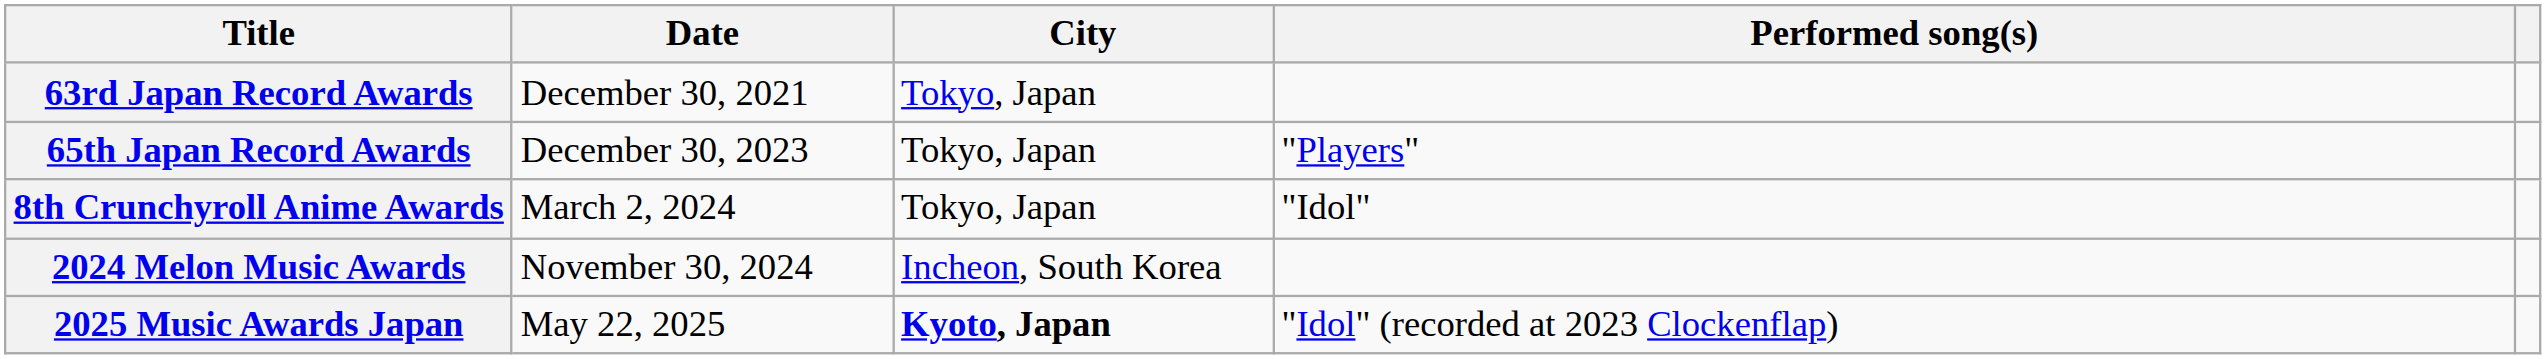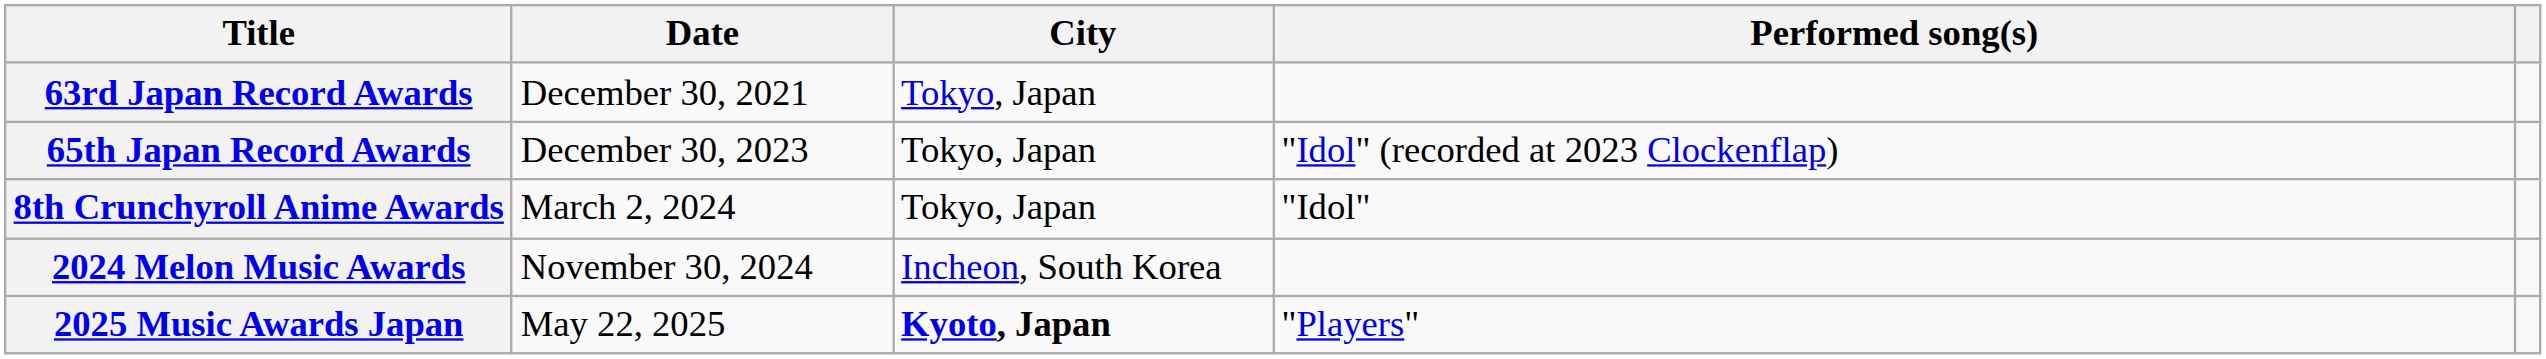65th Japan Record Awards | Performed song(s): "Players" -> "Idol" (recorded at 2023 Clockenflap)
2025 Music Awards Japan | Performed song(s): "Idol" (recorded at 2023 Clockenflap) -> "Players"
